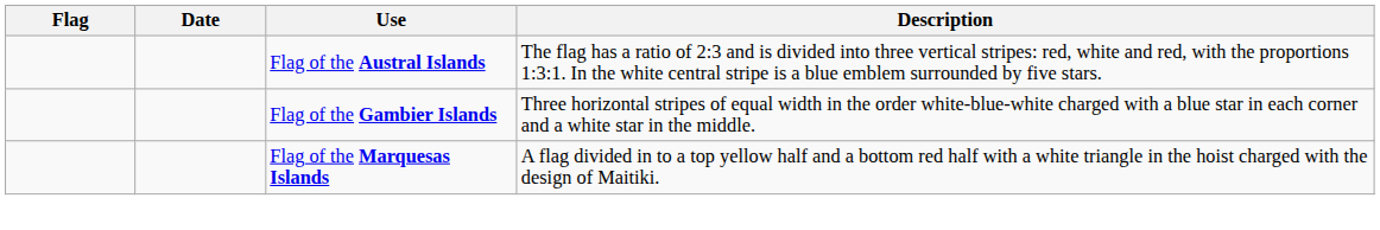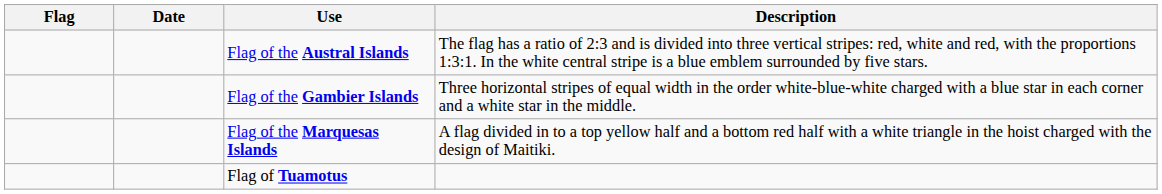+ row: Flag of Tuamotus
